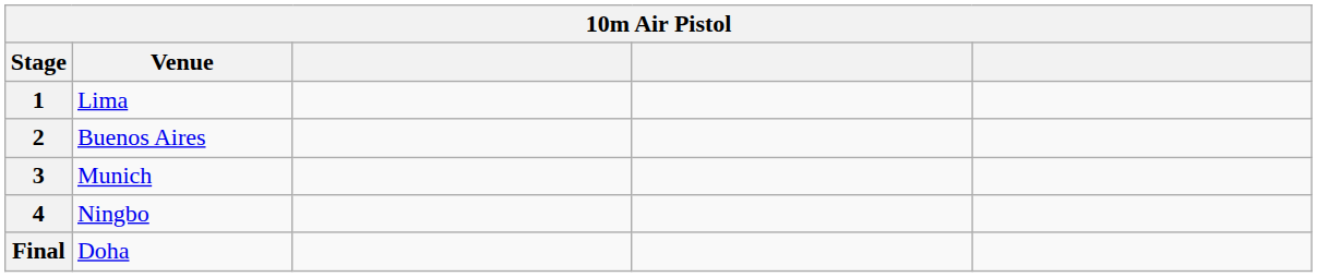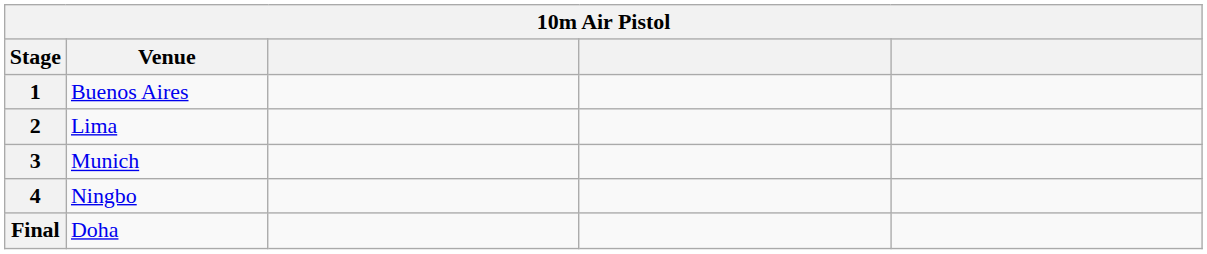1 | Venue: Lima -> Buenos Aires
2 | Venue: Buenos Aires -> Lima
